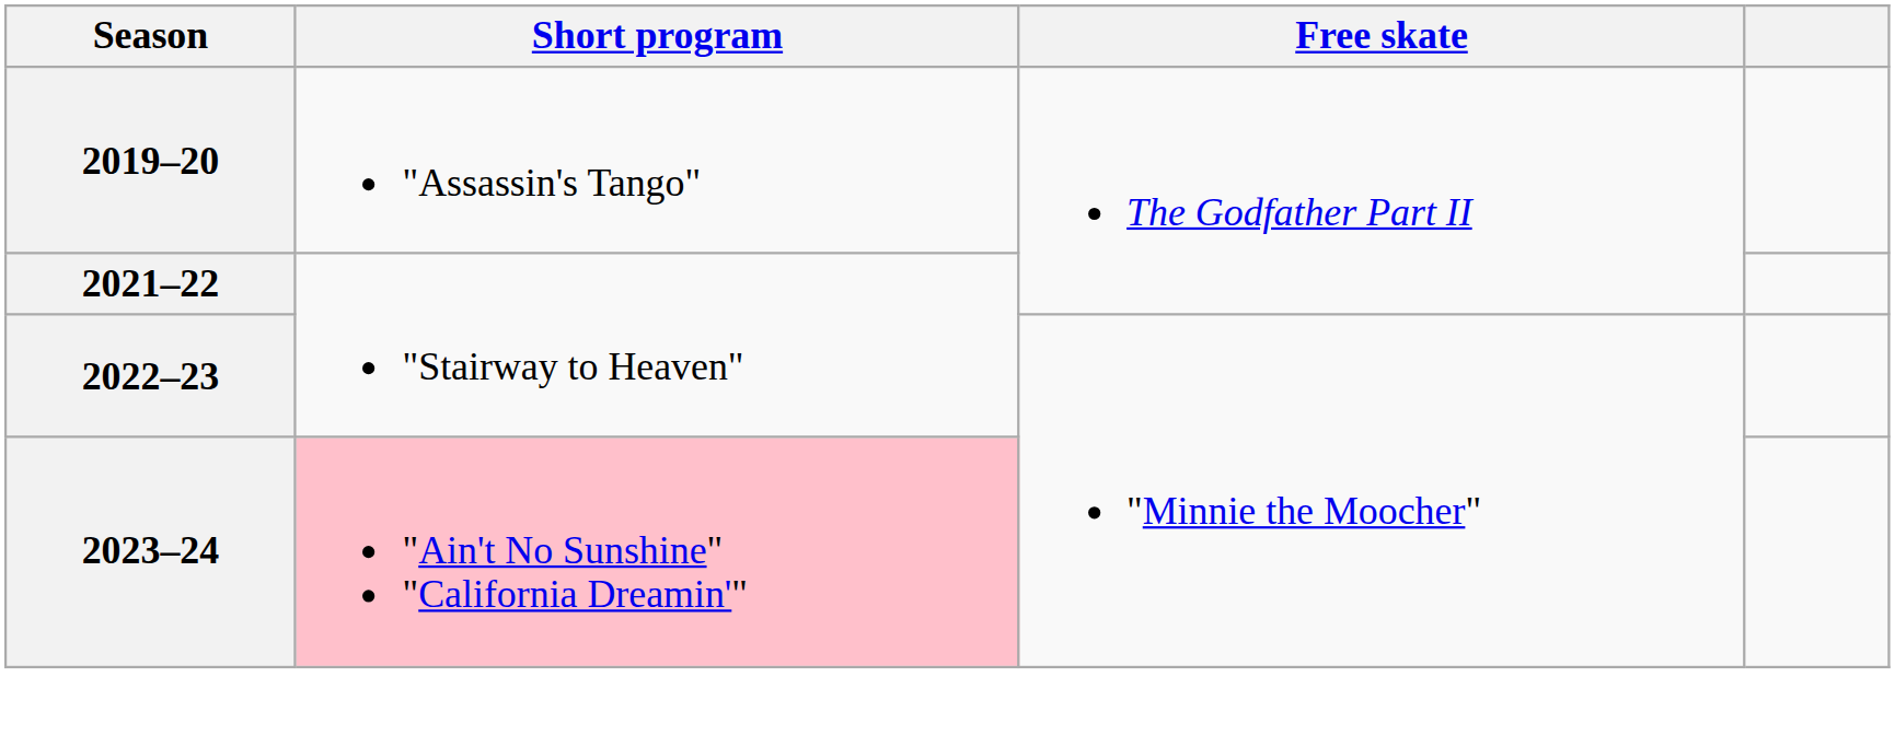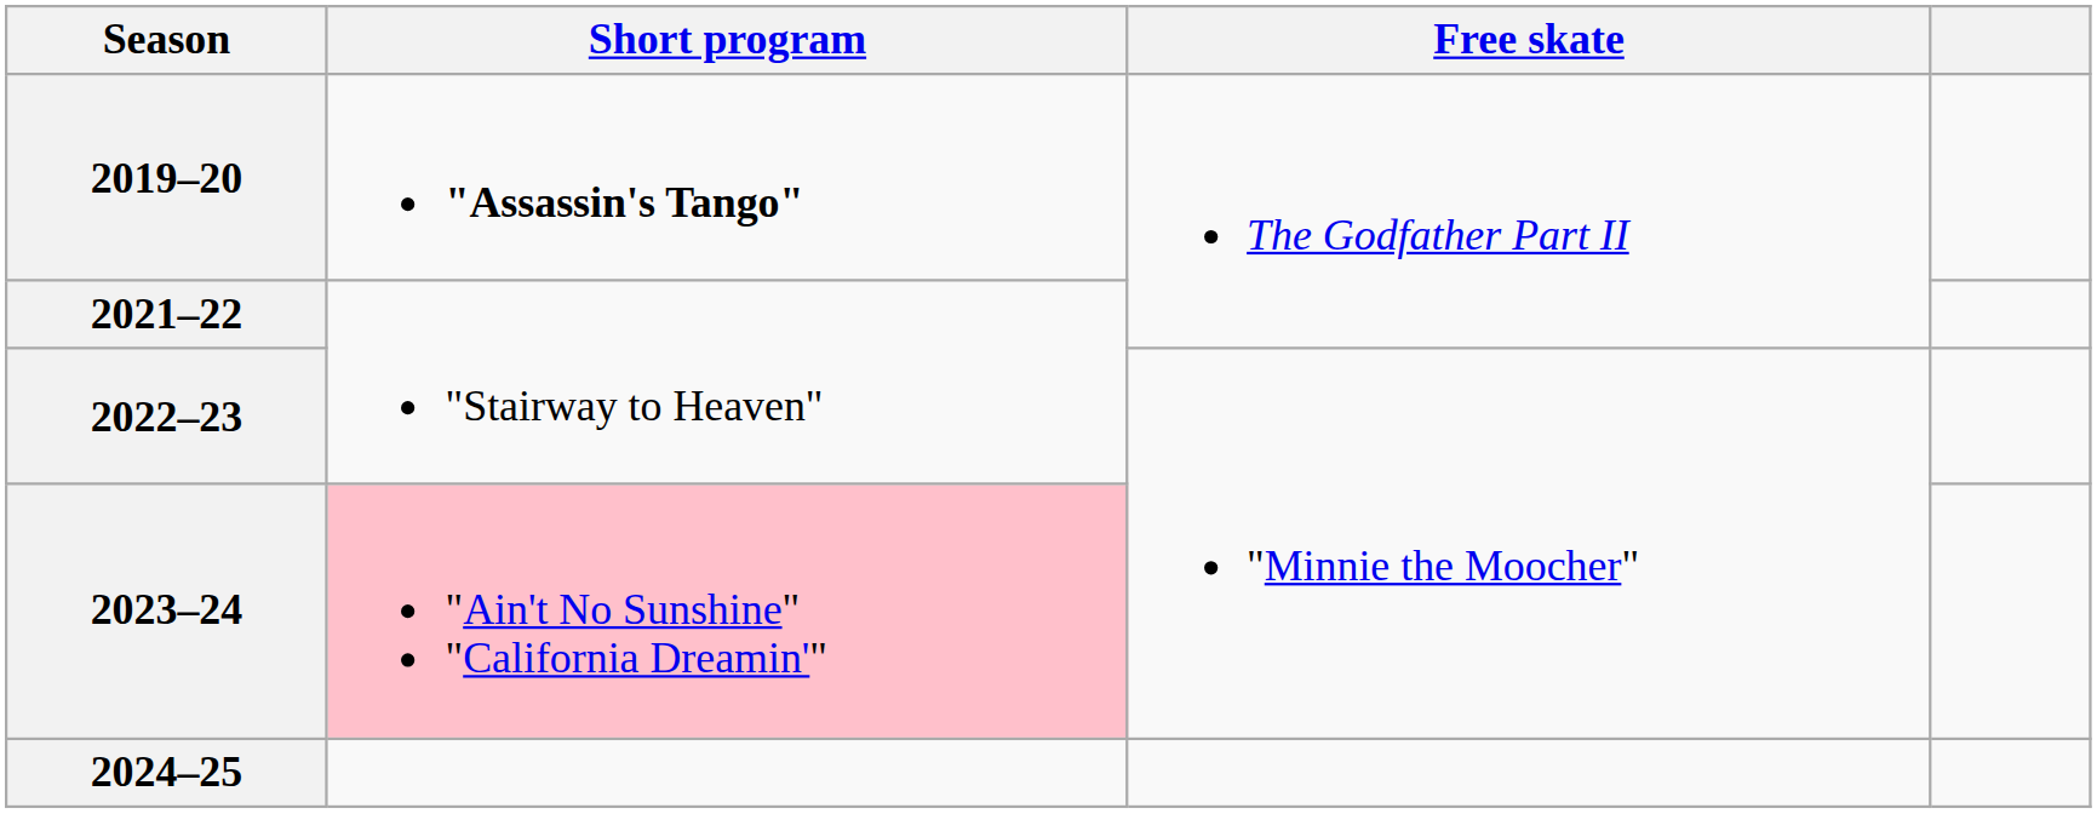2019–20 | Short program: normal -> bold
+ row: 2024–25
